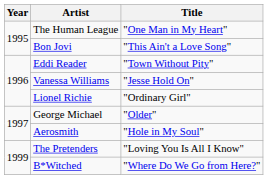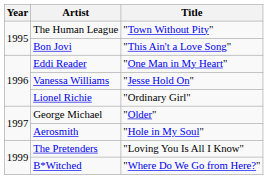The Human League | Title: "One Man in My Heart" -> "Town Without Pity"
Eddi Reader | Title: "Town Without Pity" -> "One Man in My Heart"
